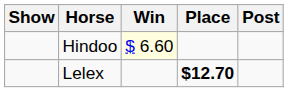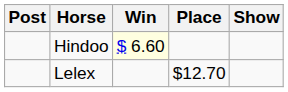columns swapped: Post <-> Show
Lelex | Place: bold -> normal
